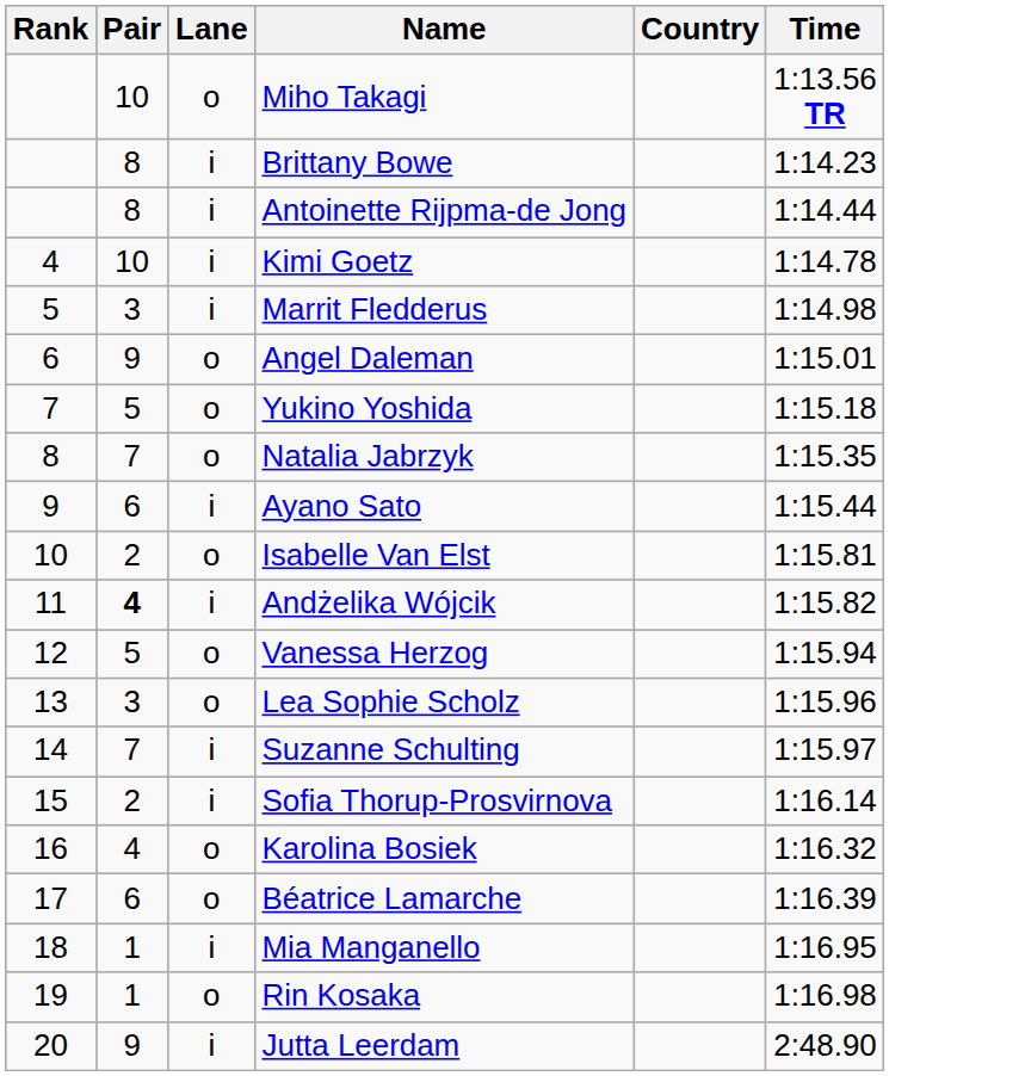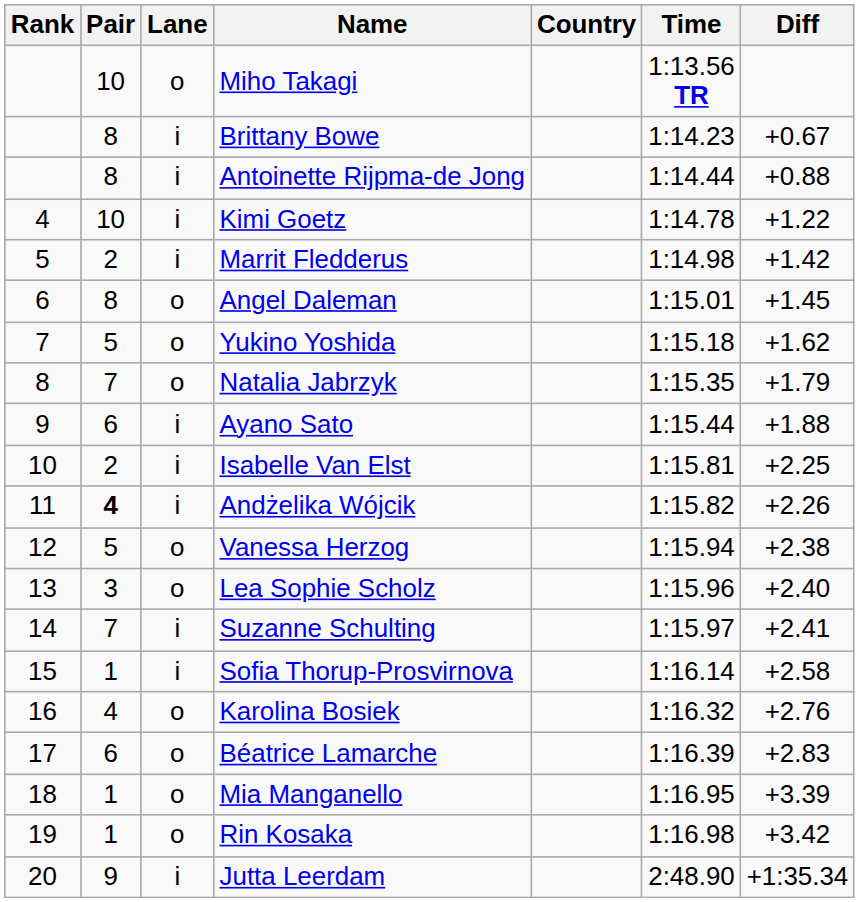+ column: Diff | +0.67 | +0.88 | +1.22 | +1.42 | +1.45 | +1.62 | +1.79 | +1.88 | +2.25 | +2.26 | +2.38 | +2.40 | +2.41 | +2.58 | +2.76 | +2.83 | +3.39 | +3.42 | +1:35.34
Marrit Fledderus | Pair: 3 -> 2
Angel Daleman | Pair: 9 -> 8
Isabelle Van Elst | Lane: o -> i
Sofia Thorup-Prosvirnova | Pair: 2 -> 1
Mia Manganello | Lane: i -> o
